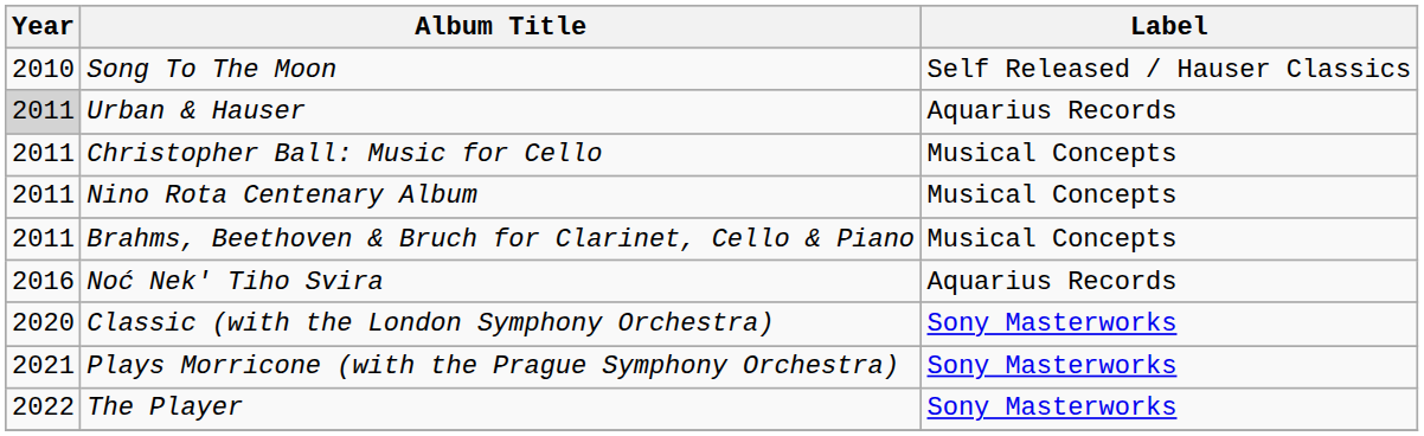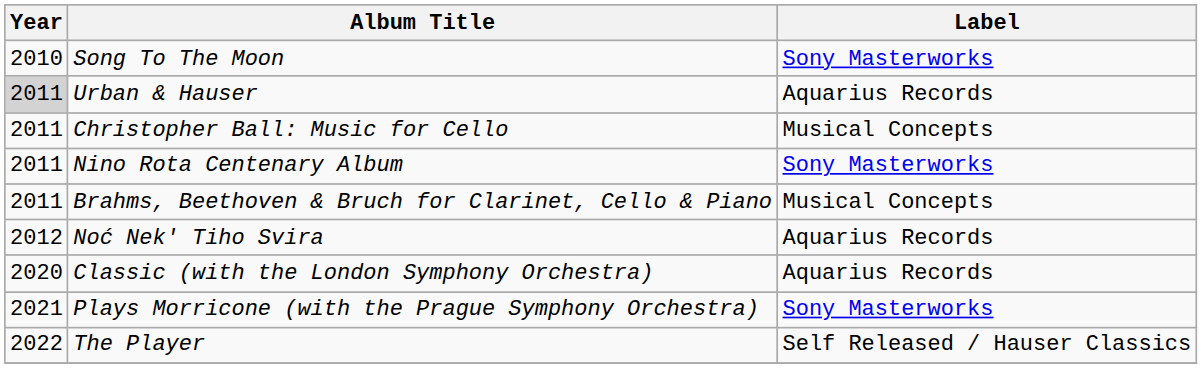Song To The Moon | Label: Self Released / Hauser Classics -> Sony Masterworks
Nino Rota Centenary Album | Label: Musical Concepts -> Sony Masterworks
Noć Nek' Tiho Svira | Year: 2016 -> 2012
Classic (with the London Symphony Orchestra) | Label: Sony Masterworks -> Aquarius Records
The Player | Label: Sony Masterworks -> Self Released / Hauser Classics
